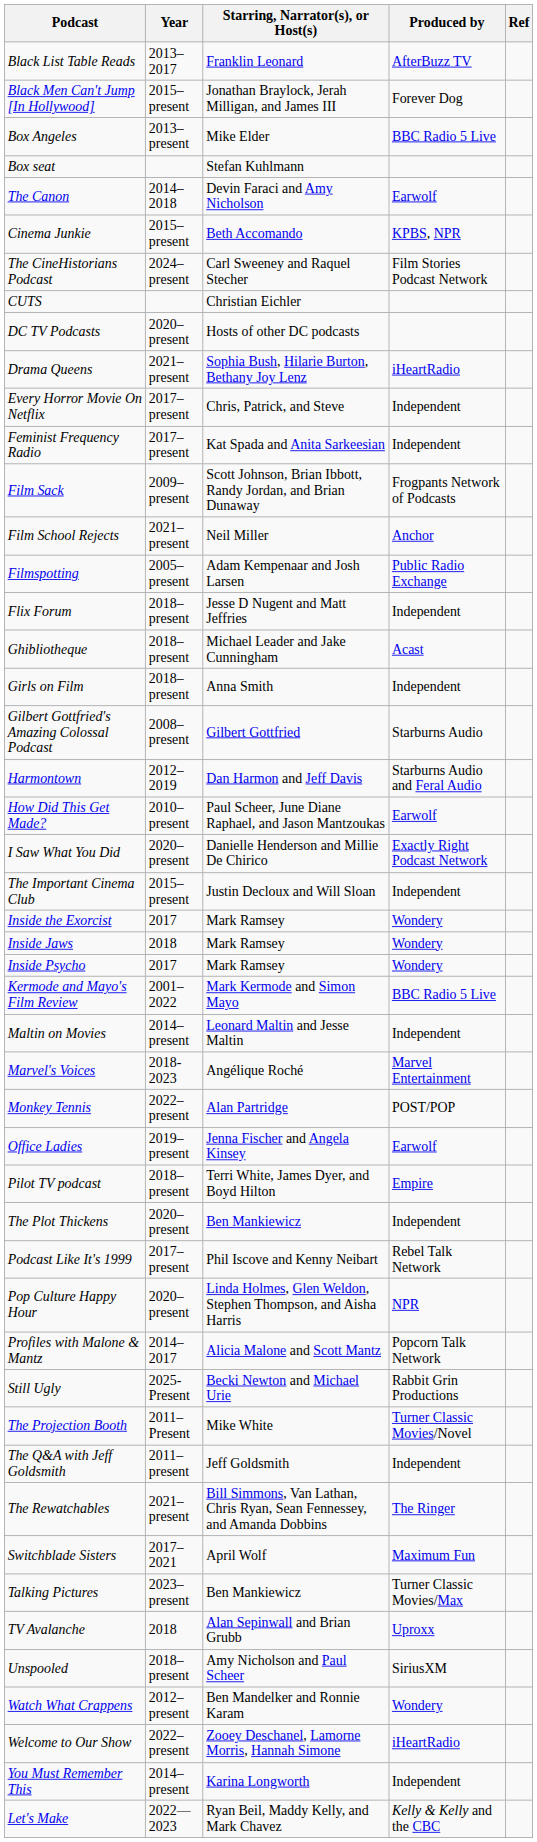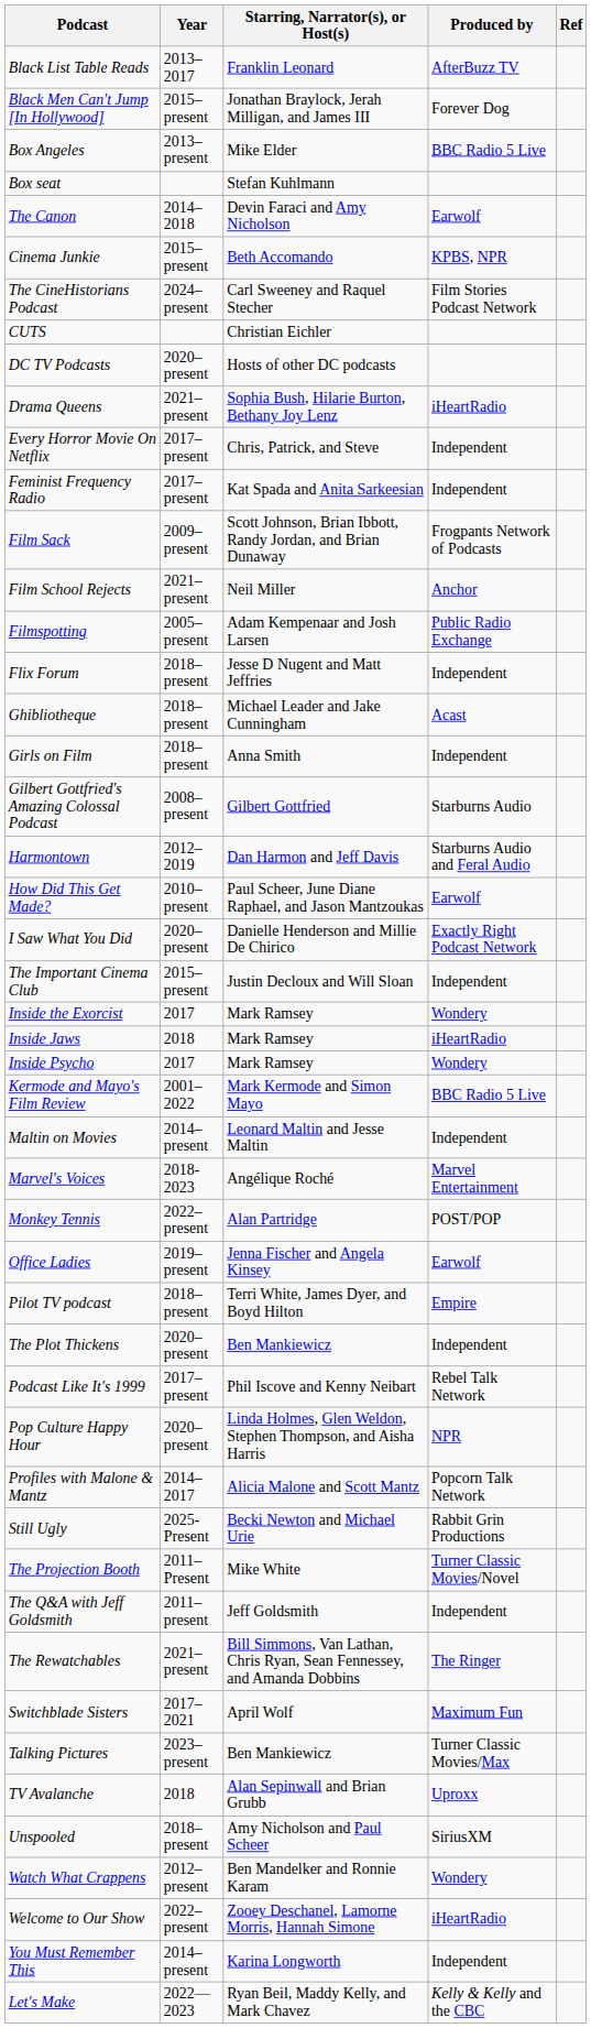Inside Jaws | Produced by: Wondery -> iHeartRadio
